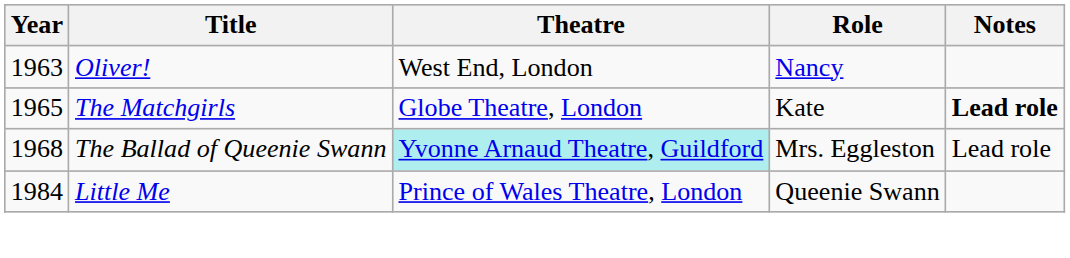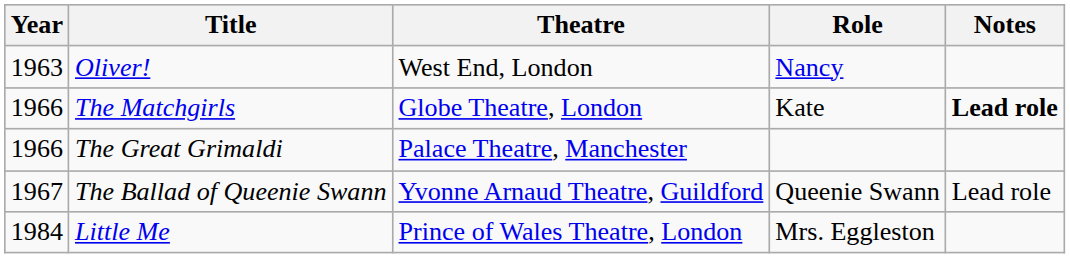The Matchgirls | Year: 1965 -> 1966
+ row: 1966 | The Great Grimaldi | Palace Theatre, Manchester
The Ballad of Queenie Swann | Year: 1968 -> 1967
The Ballad of Queenie Swann | Theatre: paleturquoise background -> no background
The Ballad of Queenie Swann | Role: Mrs. Eggleston -> Queenie Swann
Little Me | Role: Queenie Swann -> Mrs. Eggleston
